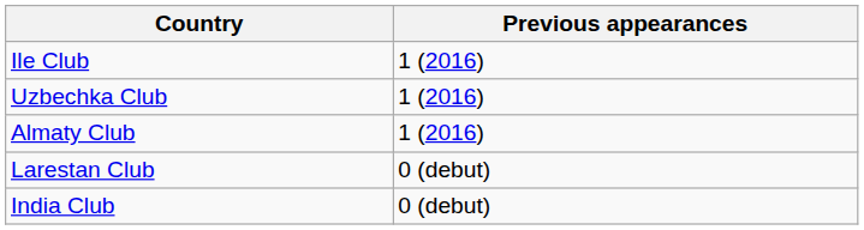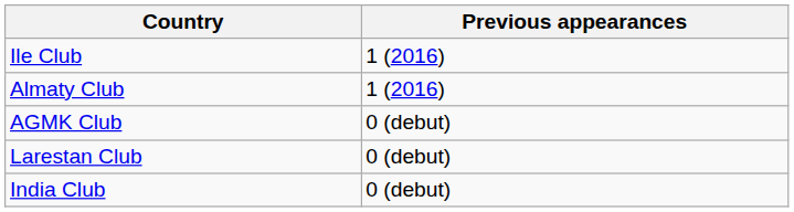- row: Uzbechka Club | 1 (2016)
+ row: AGMK Club | 0 (debut)
